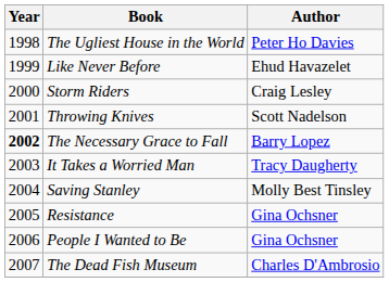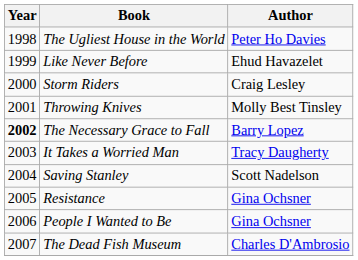Throwing Knives | Author: Scott Nadelson -> Molly Best Tinsley
Saving Stanley | Author: Molly Best Tinsley -> Scott Nadelson
